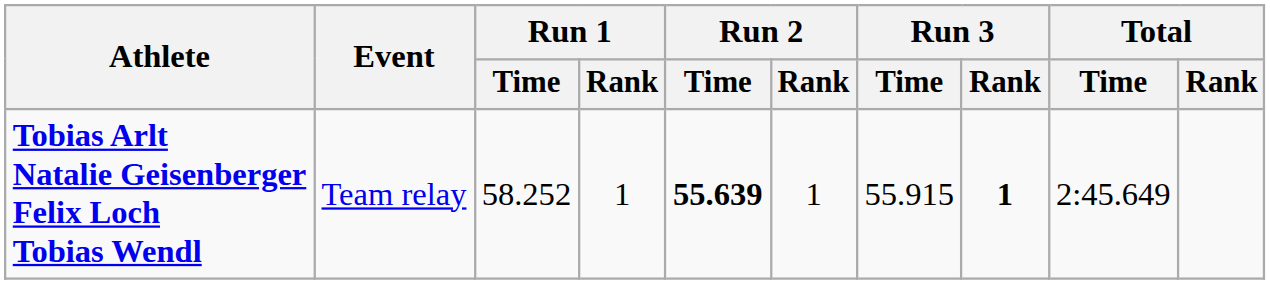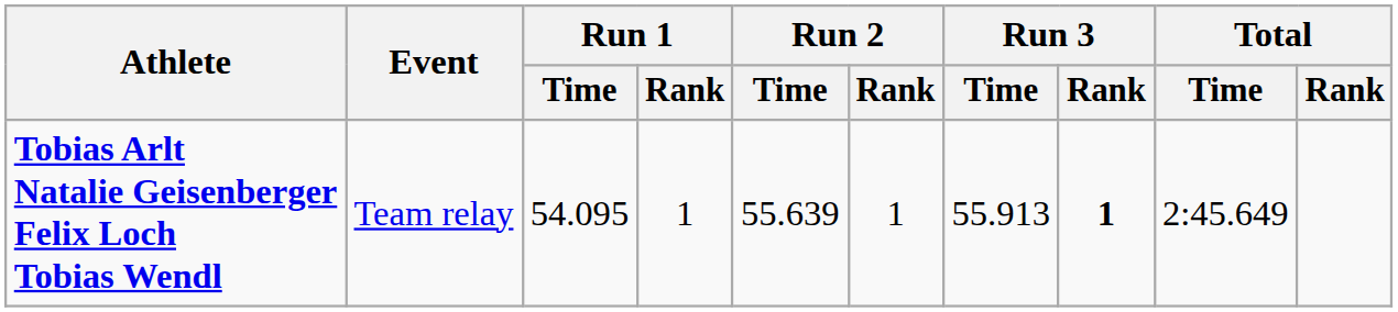Tobias Arlt Natalie Geisenberger Felix Loch Tobias Wendl | Run 1 / Time: 58.252 -> 54.095
Tobias Arlt Natalie Geisenberger Felix Loch Tobias Wendl | Run 2 / Time: bold -> normal
Tobias Arlt Natalie Geisenberger Felix Loch Tobias Wendl | Run 3 / Time: 55.915 -> 55.913
